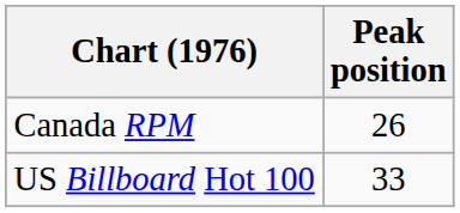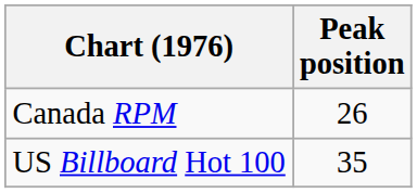US Billboard Hot 100 | Peak position: 33 -> 35
